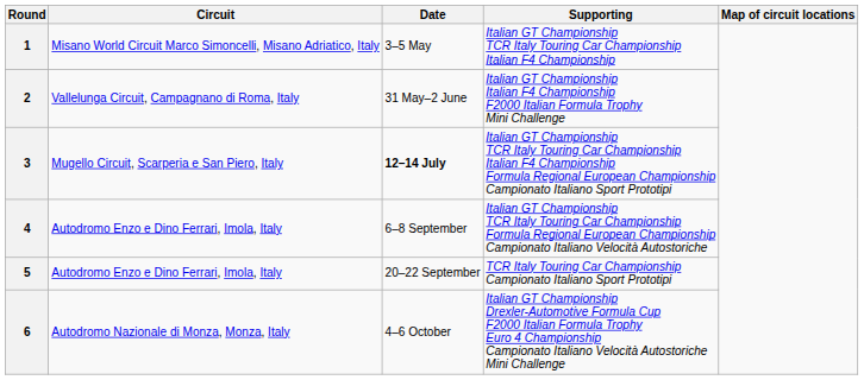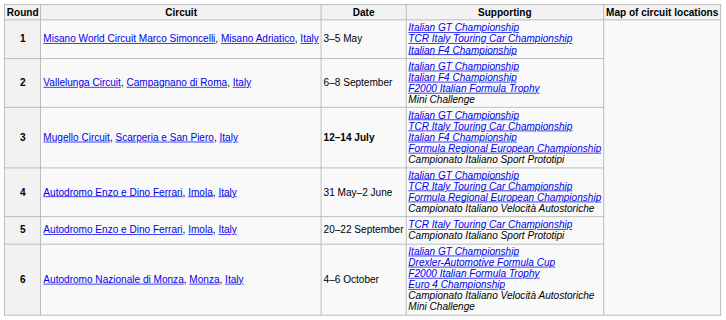2 | Date: 31 May–2 June -> 6–8 September
4 | Date: 6–8 September -> 31 May–2 June
